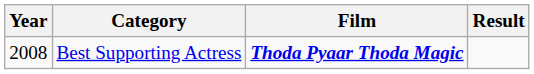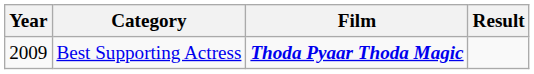Best Supporting Actress | Year: 2008 -> 2009
